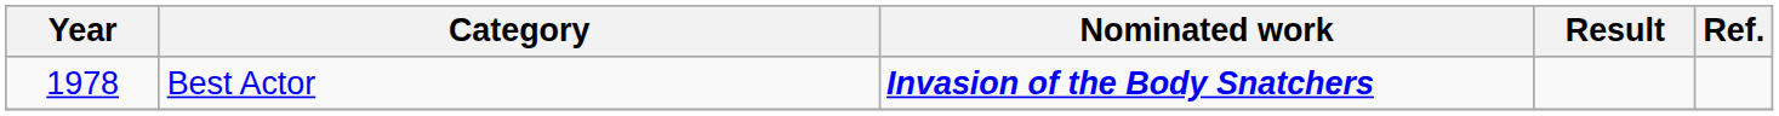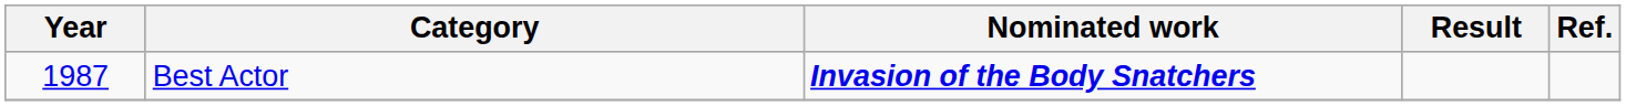Best Actor | Year: 1978 -> 1987
